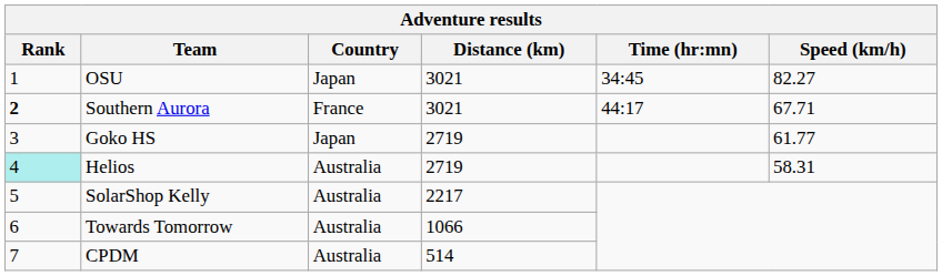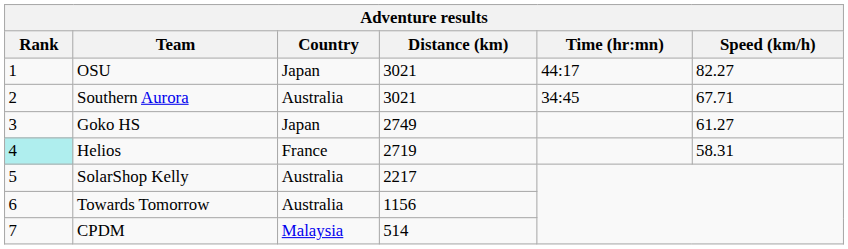OSU | Time (hr:mn): 34:45 -> 44:17
Southern Aurora | Rank: bold -> normal
Southern Aurora | Country: France -> Australia
Southern Aurora | Time (hr:mn): 44:17 -> 34:45
Goko HS | Distance (km): 2719 -> 2749
Goko HS | Speed (km/h): 61.77 -> 61.27
Helios | Country: Australia -> France
Towards Tomorrow | Distance (km): 1066 -> 1156
CPDM | Country: Australia -> Malaysia
